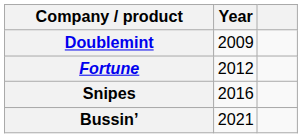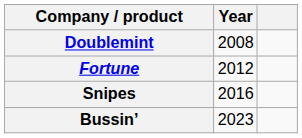Doublemint | Year: 2009 -> 2008
Bussin’ | Year: 2021 -> 2023
